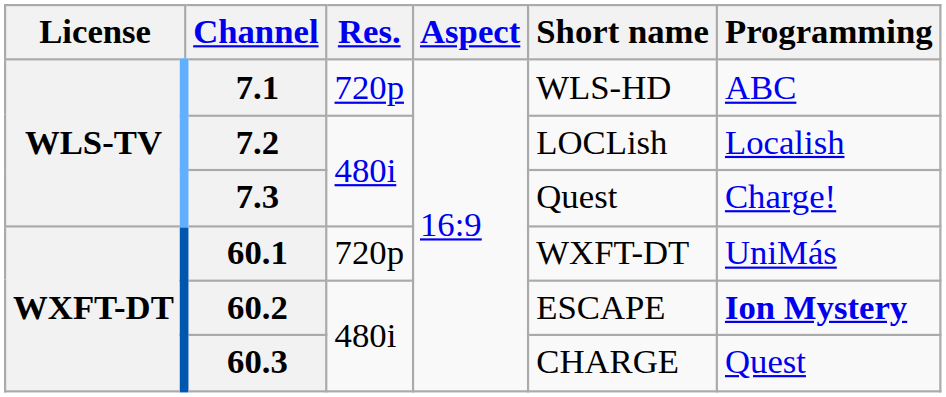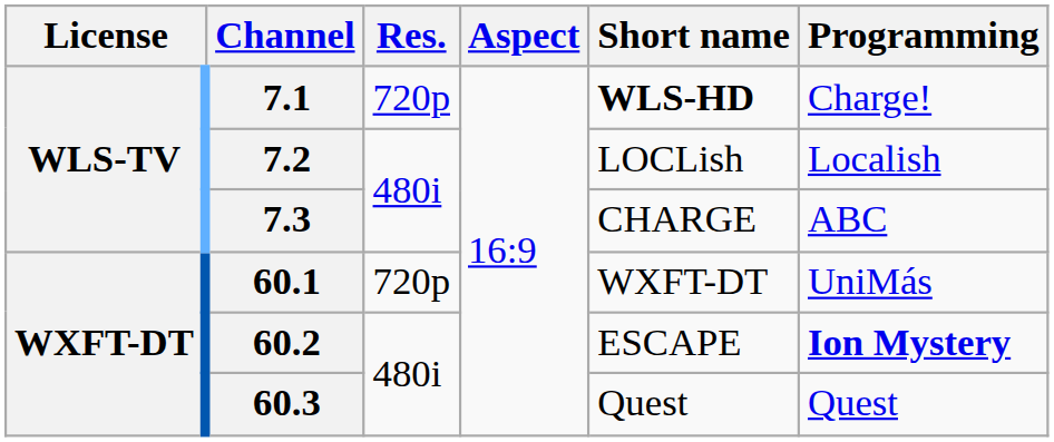7.1 | Short name: normal -> bold
7.1 | Programming: ABC -> Charge!
7.3 | Short name: Quest -> CHARGE
7.3 | Programming: Charge! -> ABC
60.3 | Short name: CHARGE -> Quest
